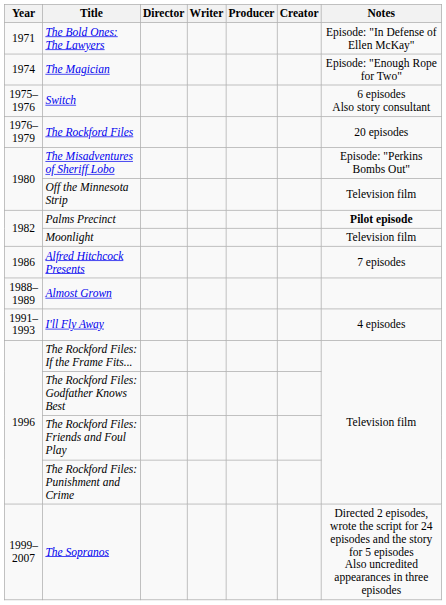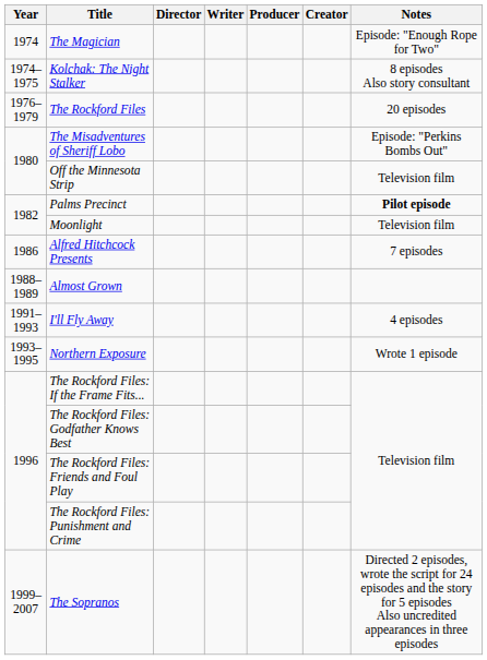- row: 1971 | The Bold Ones: The Lawyers | Episode: "In Defense of Ellen McKay"
+ row: 1974–1975 | Kolchak: The Night Stalker | 8 episodes Also story consultant
- row: 1975–1976 | Switch | 6 episodes Also story consultant
+ row: 1993–1995 | Northern Exposure | Wrote 1 episode
